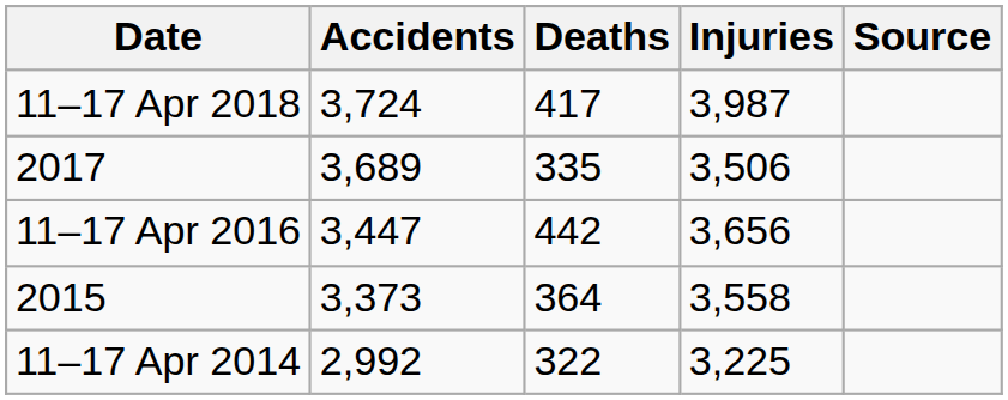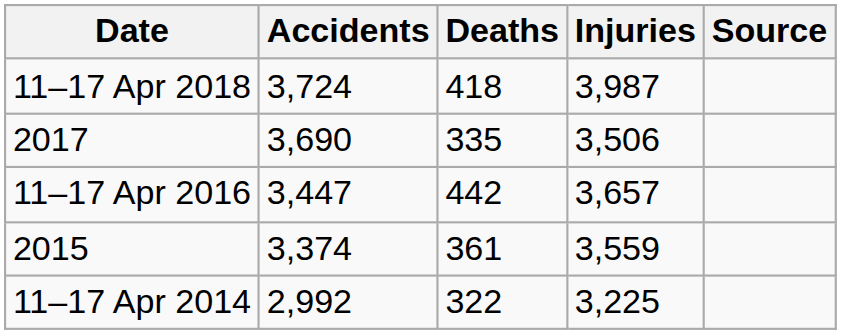11–17 Apr 2018 | Deaths: 417 -> 418
2017 | Accidents: 3,689 -> 3,690
11–17 Apr 2016 | Injuries: 3,656 -> 3,657
2015 | Accidents: 3,373 -> 3,374
2015 | Deaths: 364 -> 361
2015 | Injuries: 3,558 -> 3,559
